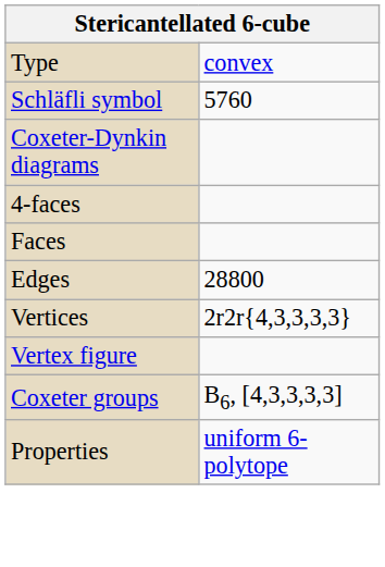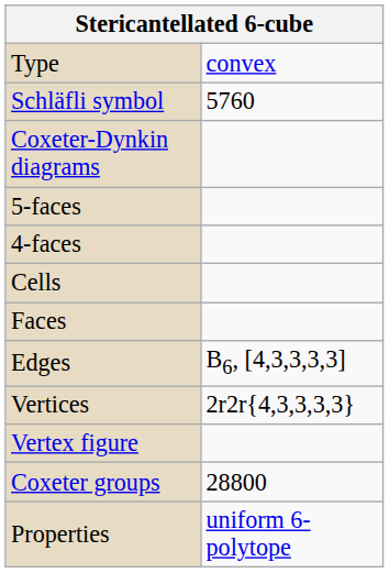+ row: 5-faces
+ row: Cells
Edges | column 2: 28800 -> B6, [4,3,3,3,3]
Coxeter groups | column 2: B6, [4,3,3,3,3] -> 28800
